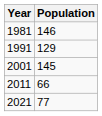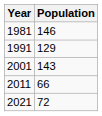2001 | Population: 145 -> 143
2021 | Population: 77 -> 72
